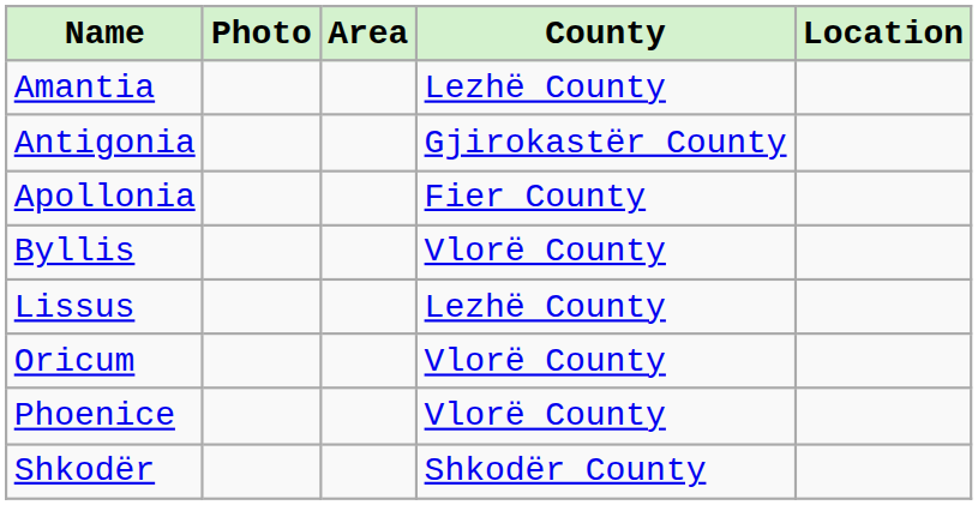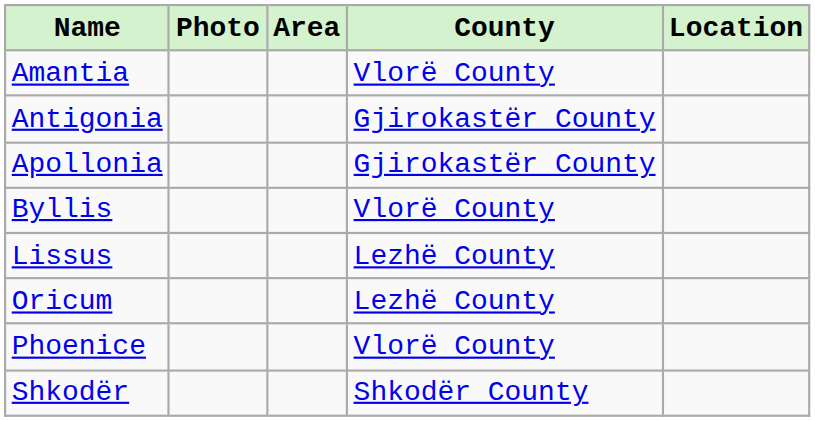Amantia | County: Lezhë County -> Vlorë County
Apollonia | County: Fier County -> Gjirokastër County
Oricum | County: Vlorë County -> Lezhë County
